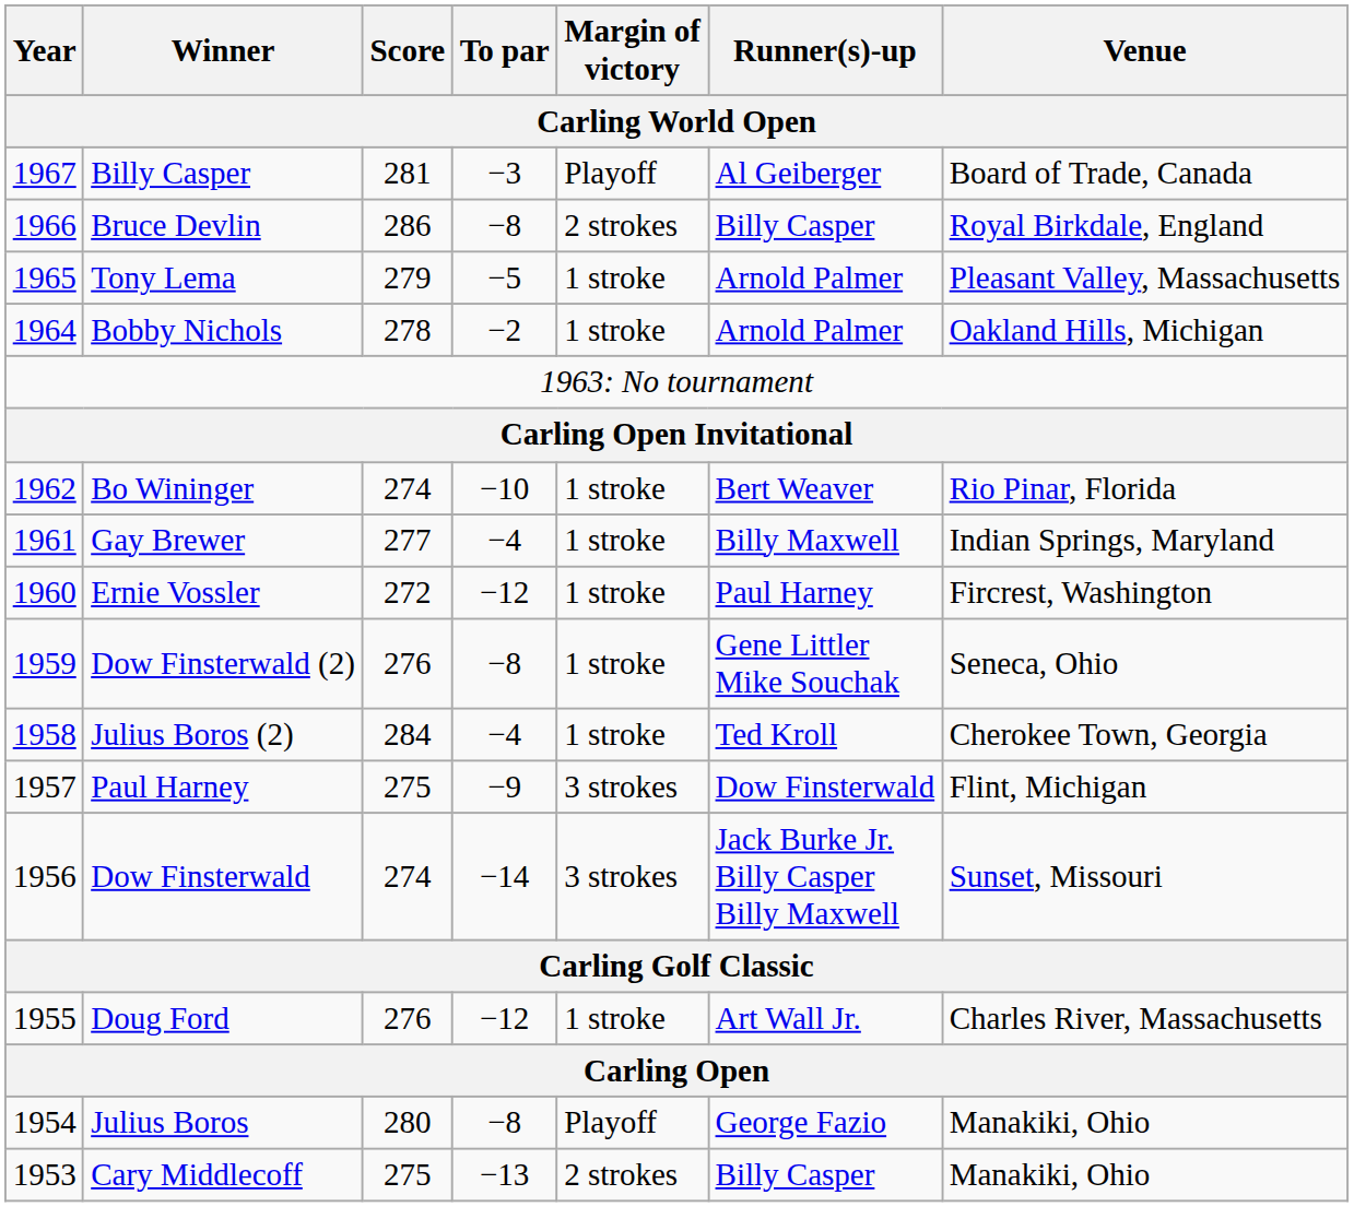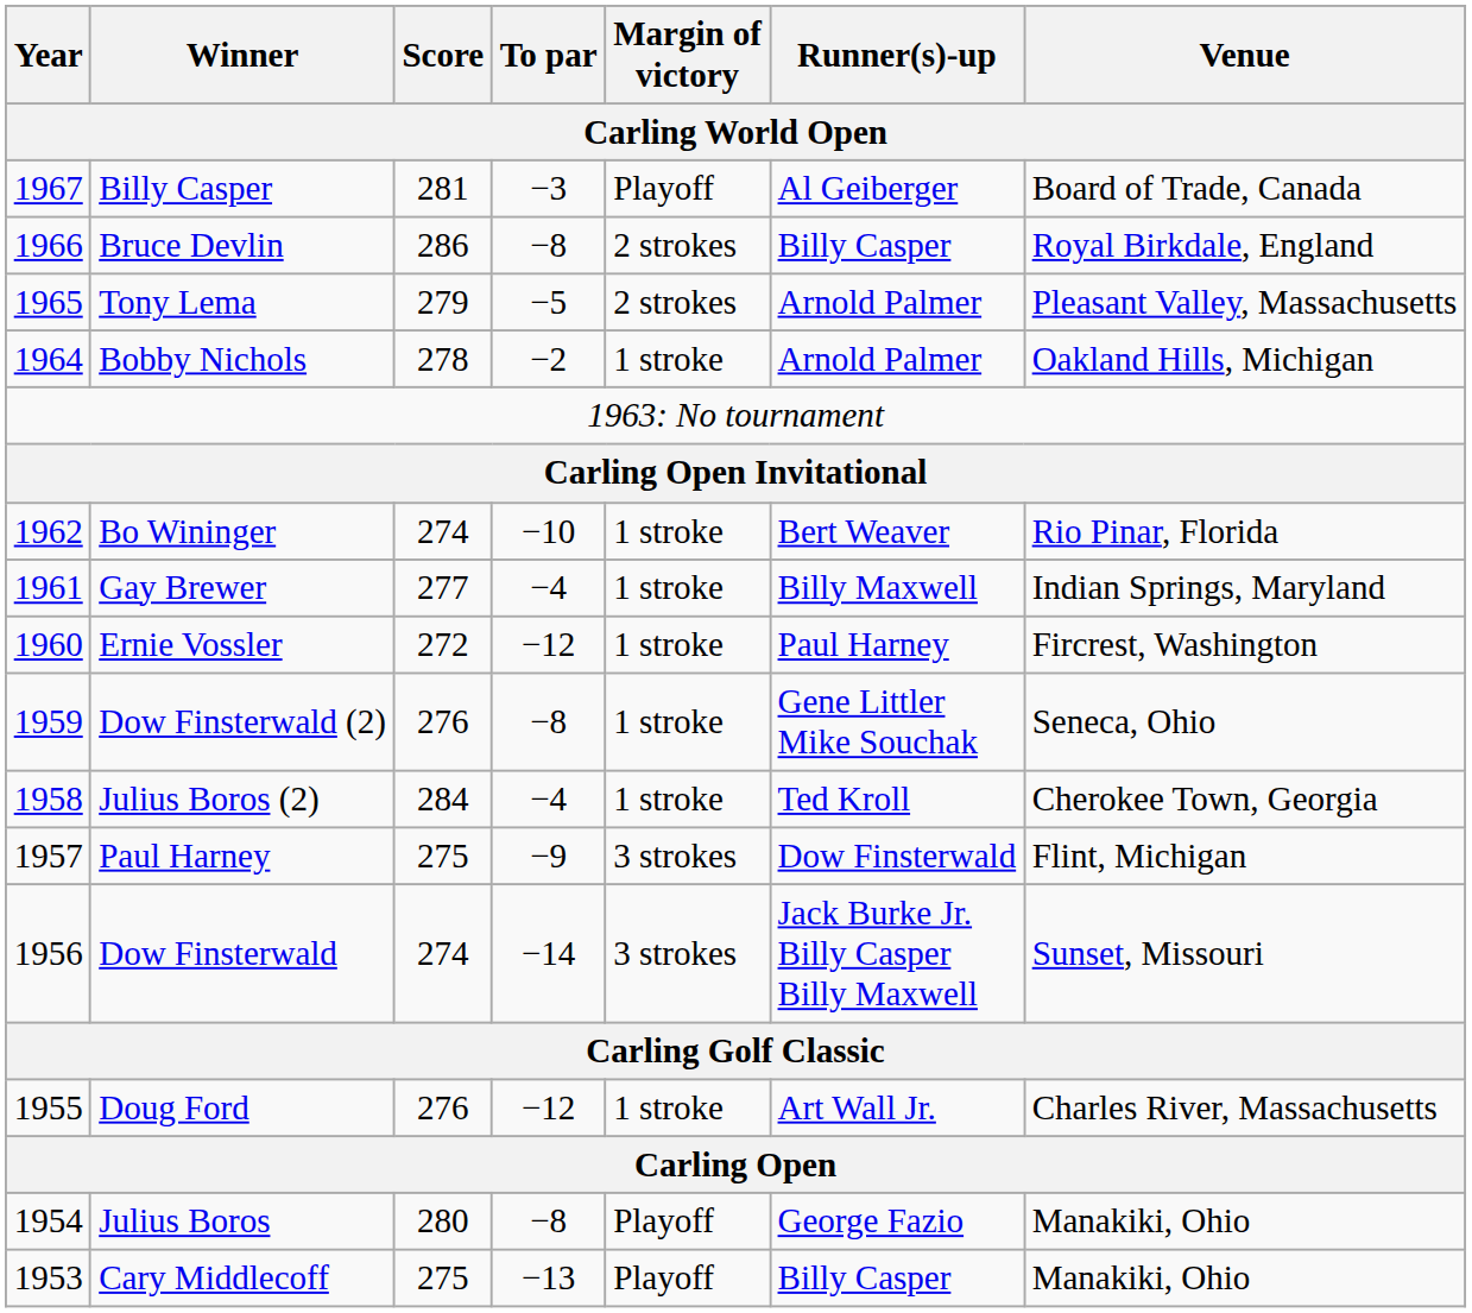Tony Lema | Margin of victory: 1 stroke -> 2 strokes
Cary Middlecoff | Margin of victory: 2 strokes -> Playoff
